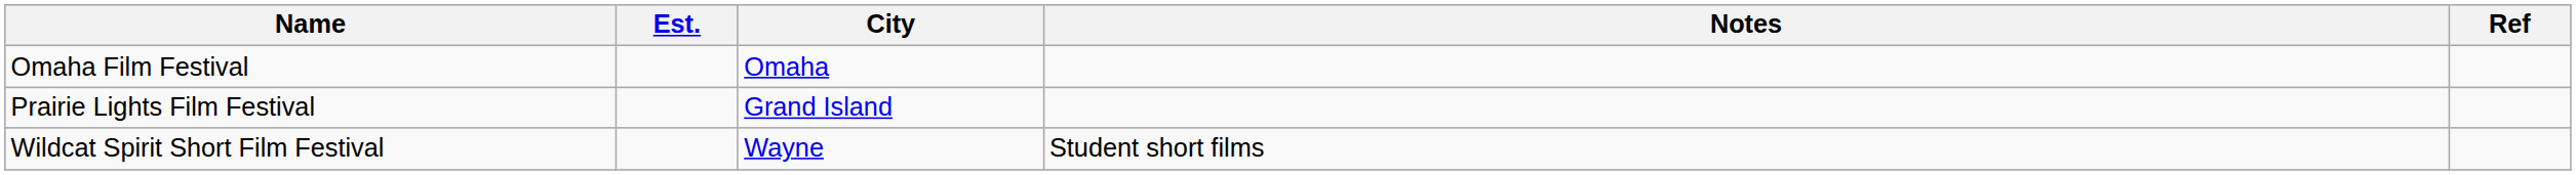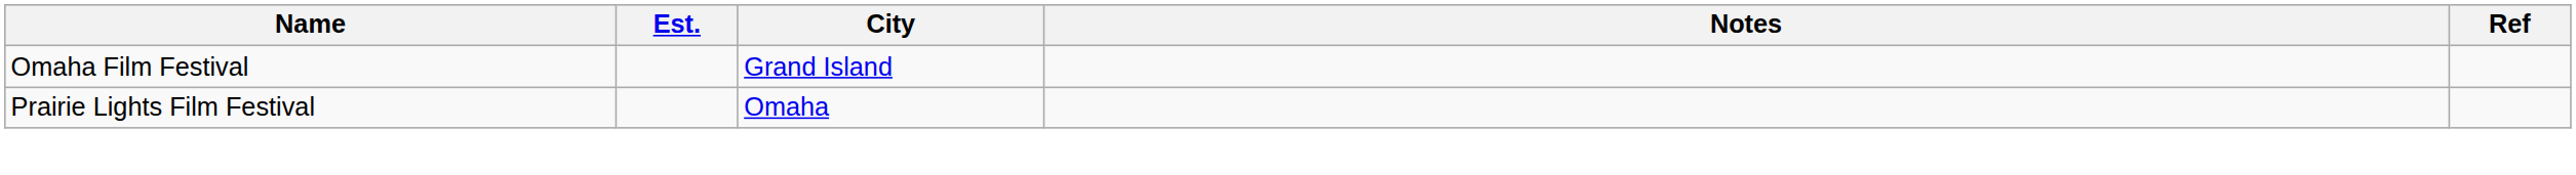Omaha Film Festival | City: Omaha -> Grand Island
Prairie Lights Film Festival | City: Grand Island -> Omaha
- row: Wildcat Spirit Short Film Festival | Wayne | Student short films
